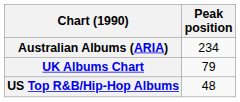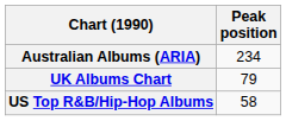US Top R&B/Hip-Hop Albums | Peak position: 48 -> 58
